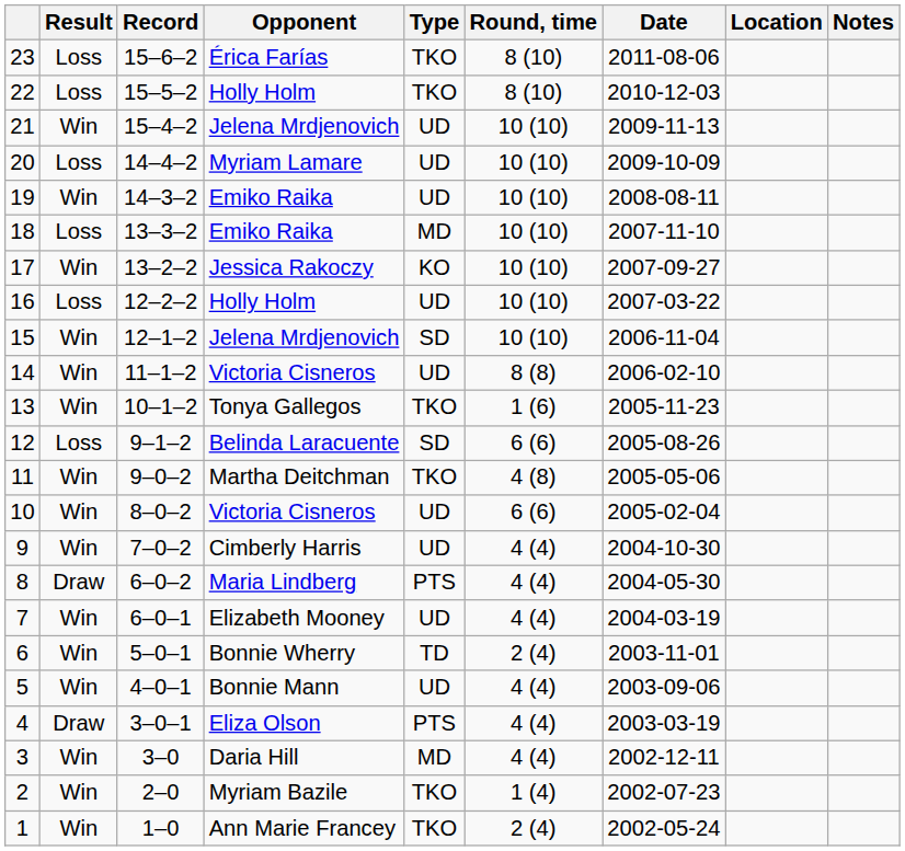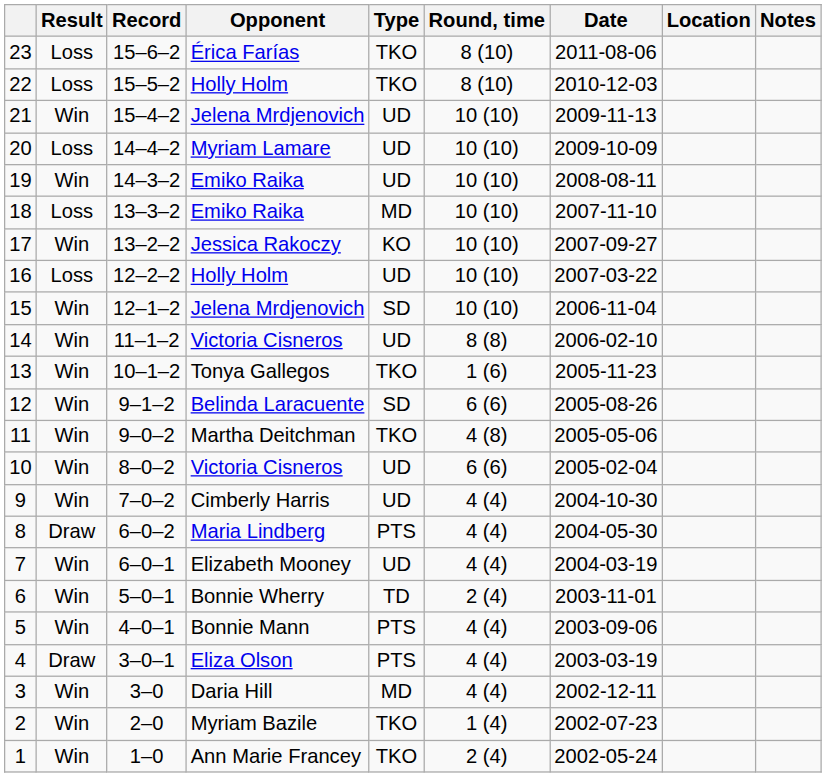12 | Result: Loss -> Win
5 | Type: UD -> PTS
